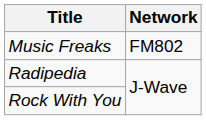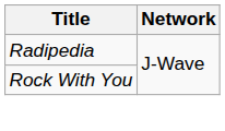- row: Music Freaks | FM802
